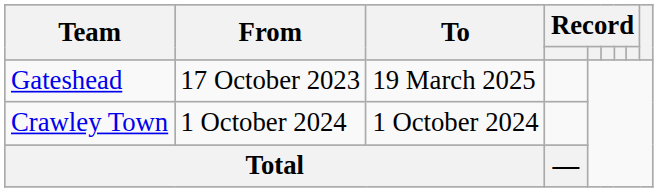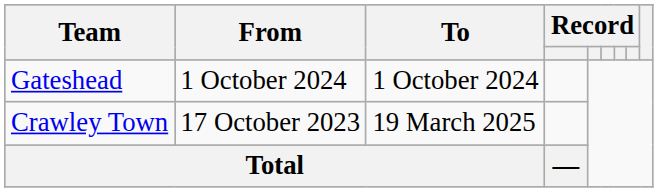Gateshead | From: 17 October 2023 -> 1 October 2024
Gateshead | To: 19 March 2025 -> 1 October 2024
Crawley Town | From: 1 October 2024 -> 17 October 2023
Crawley Town | To: 1 October 2024 -> 19 March 2025
